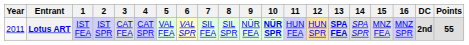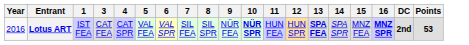- column: 2 | IST SPR
Lotus ART | Year: 2011 -> 2016
Lotus ART | 16: normal -> bold
Lotus ART | Points: 55 -> 53
